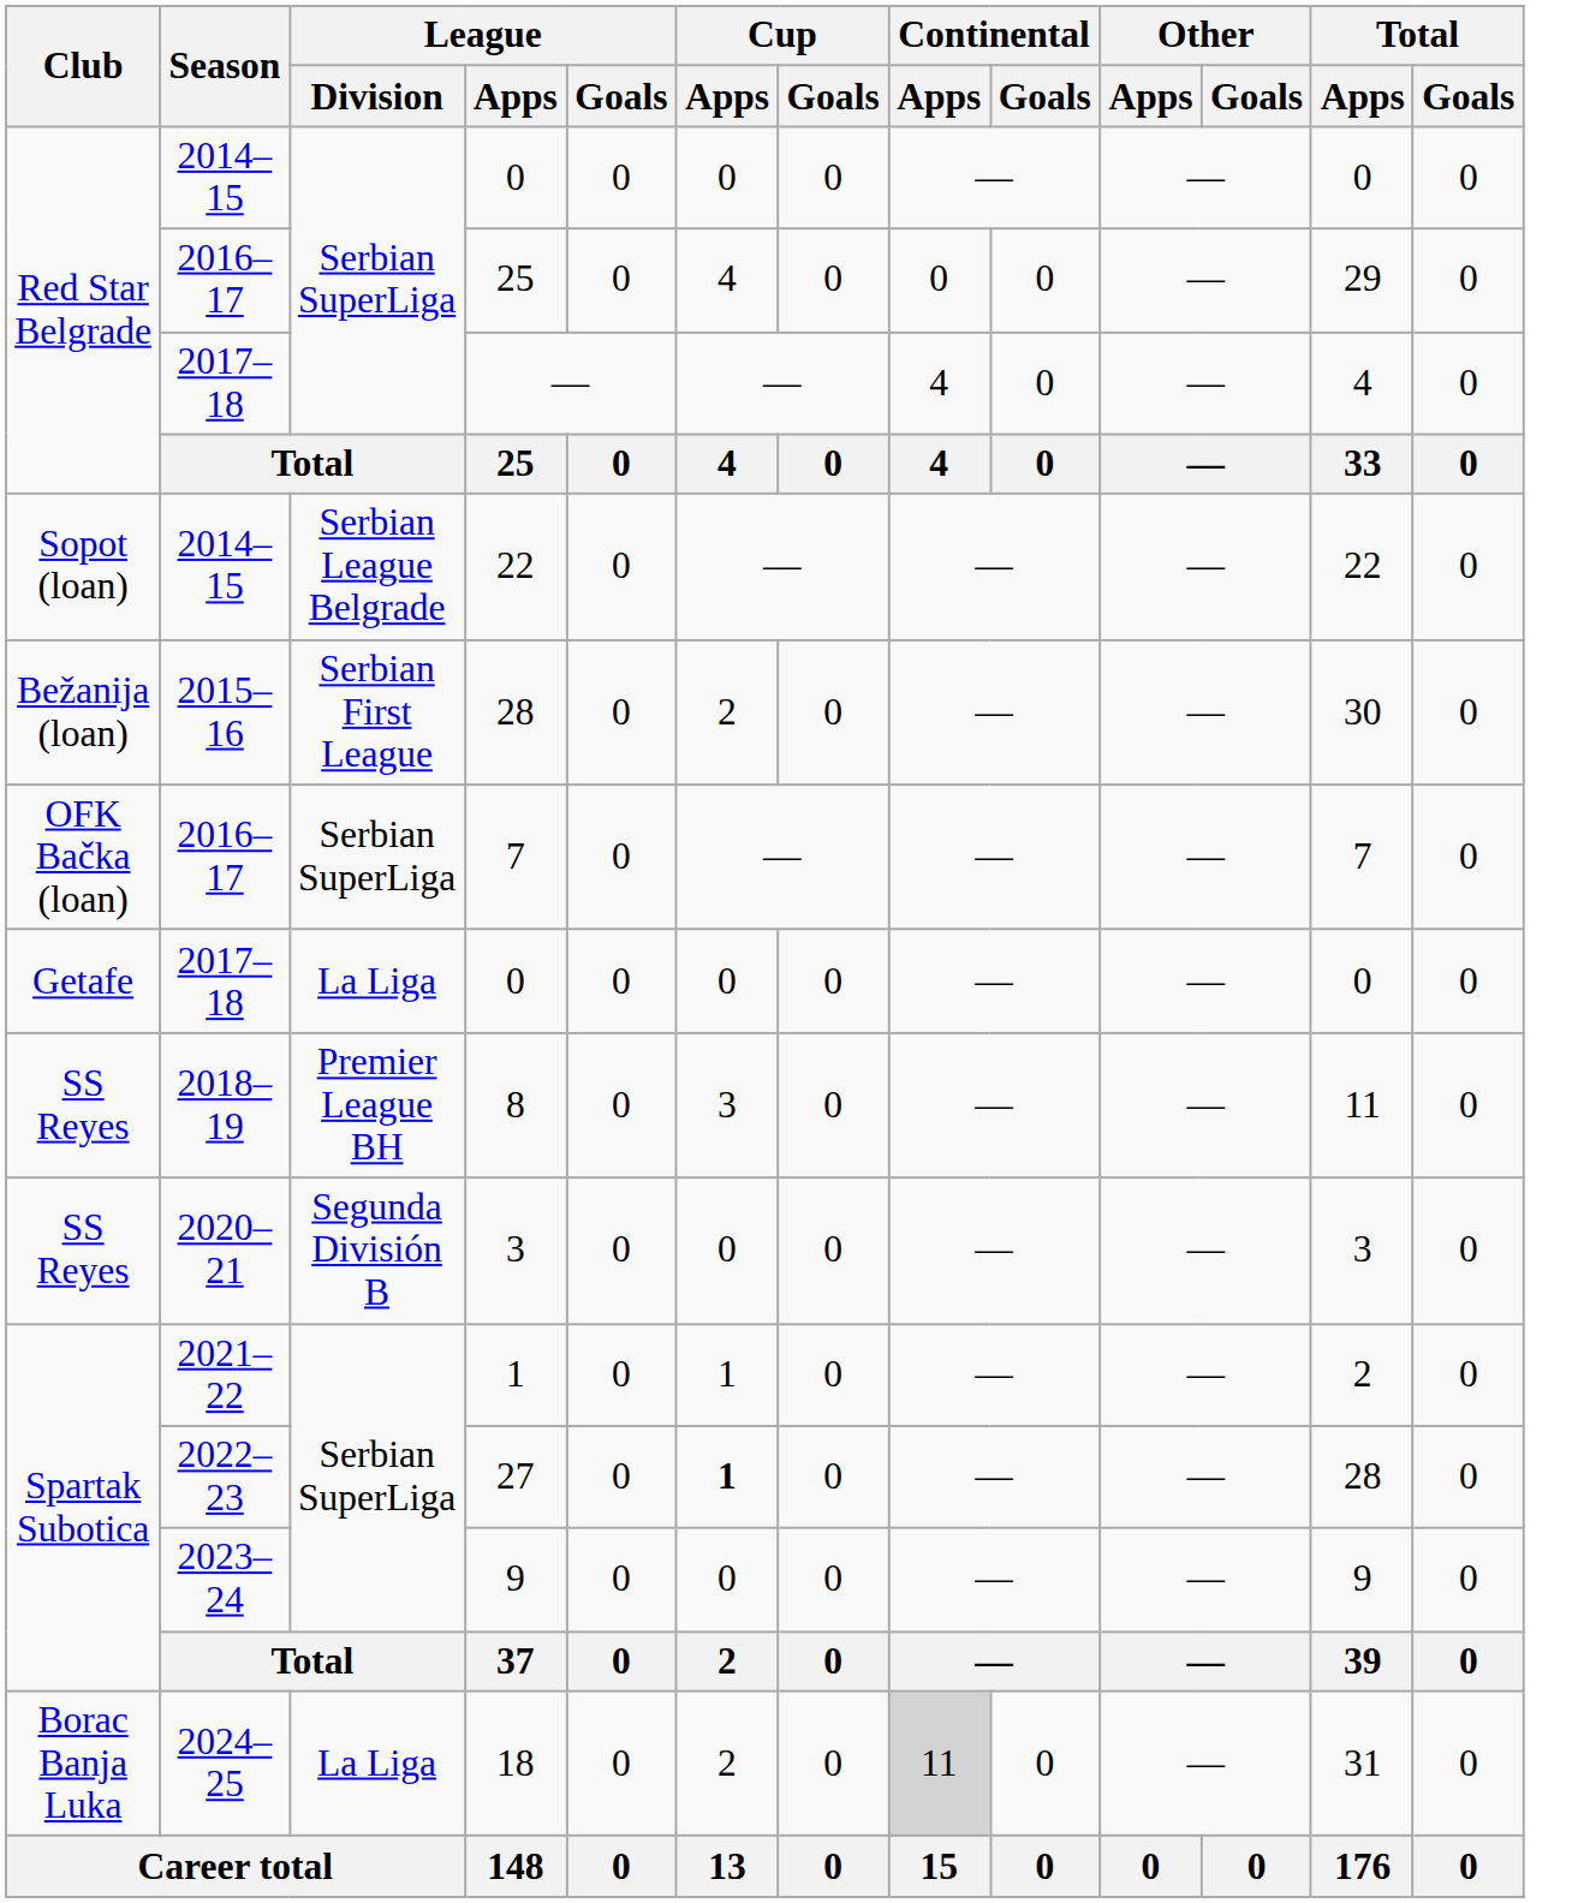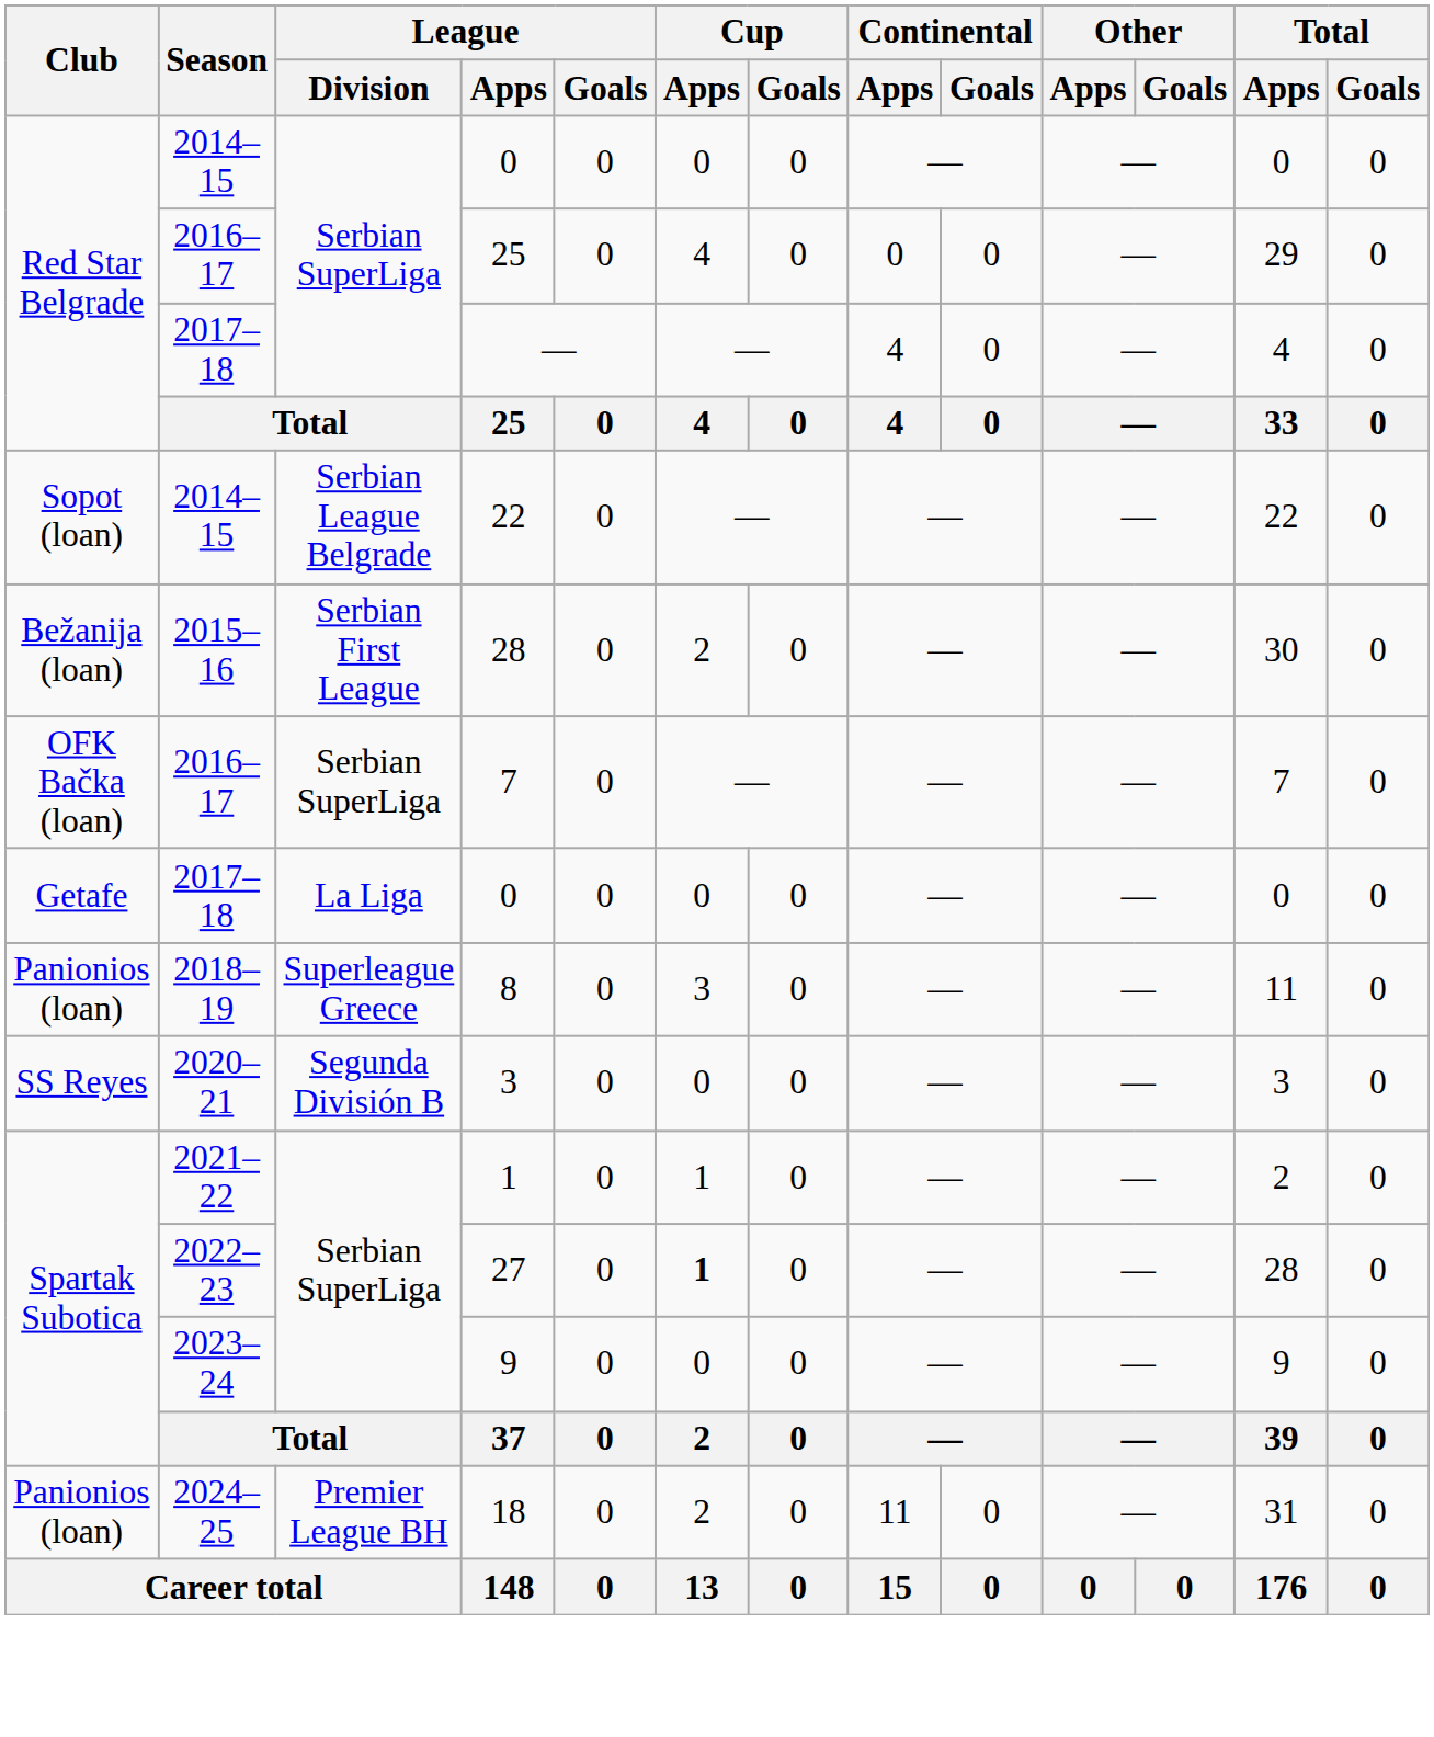8 | Club: SS Reyes -> Panionios (loan)
8 | League / Division: Premier League BH -> Superleague Greece
18 | Club: Borac Banja Luka -> Panionios (loan)
18 | League / Division: La Liga -> Premier League BH
18 | Continental / Apps: lightgrey background -> no background
